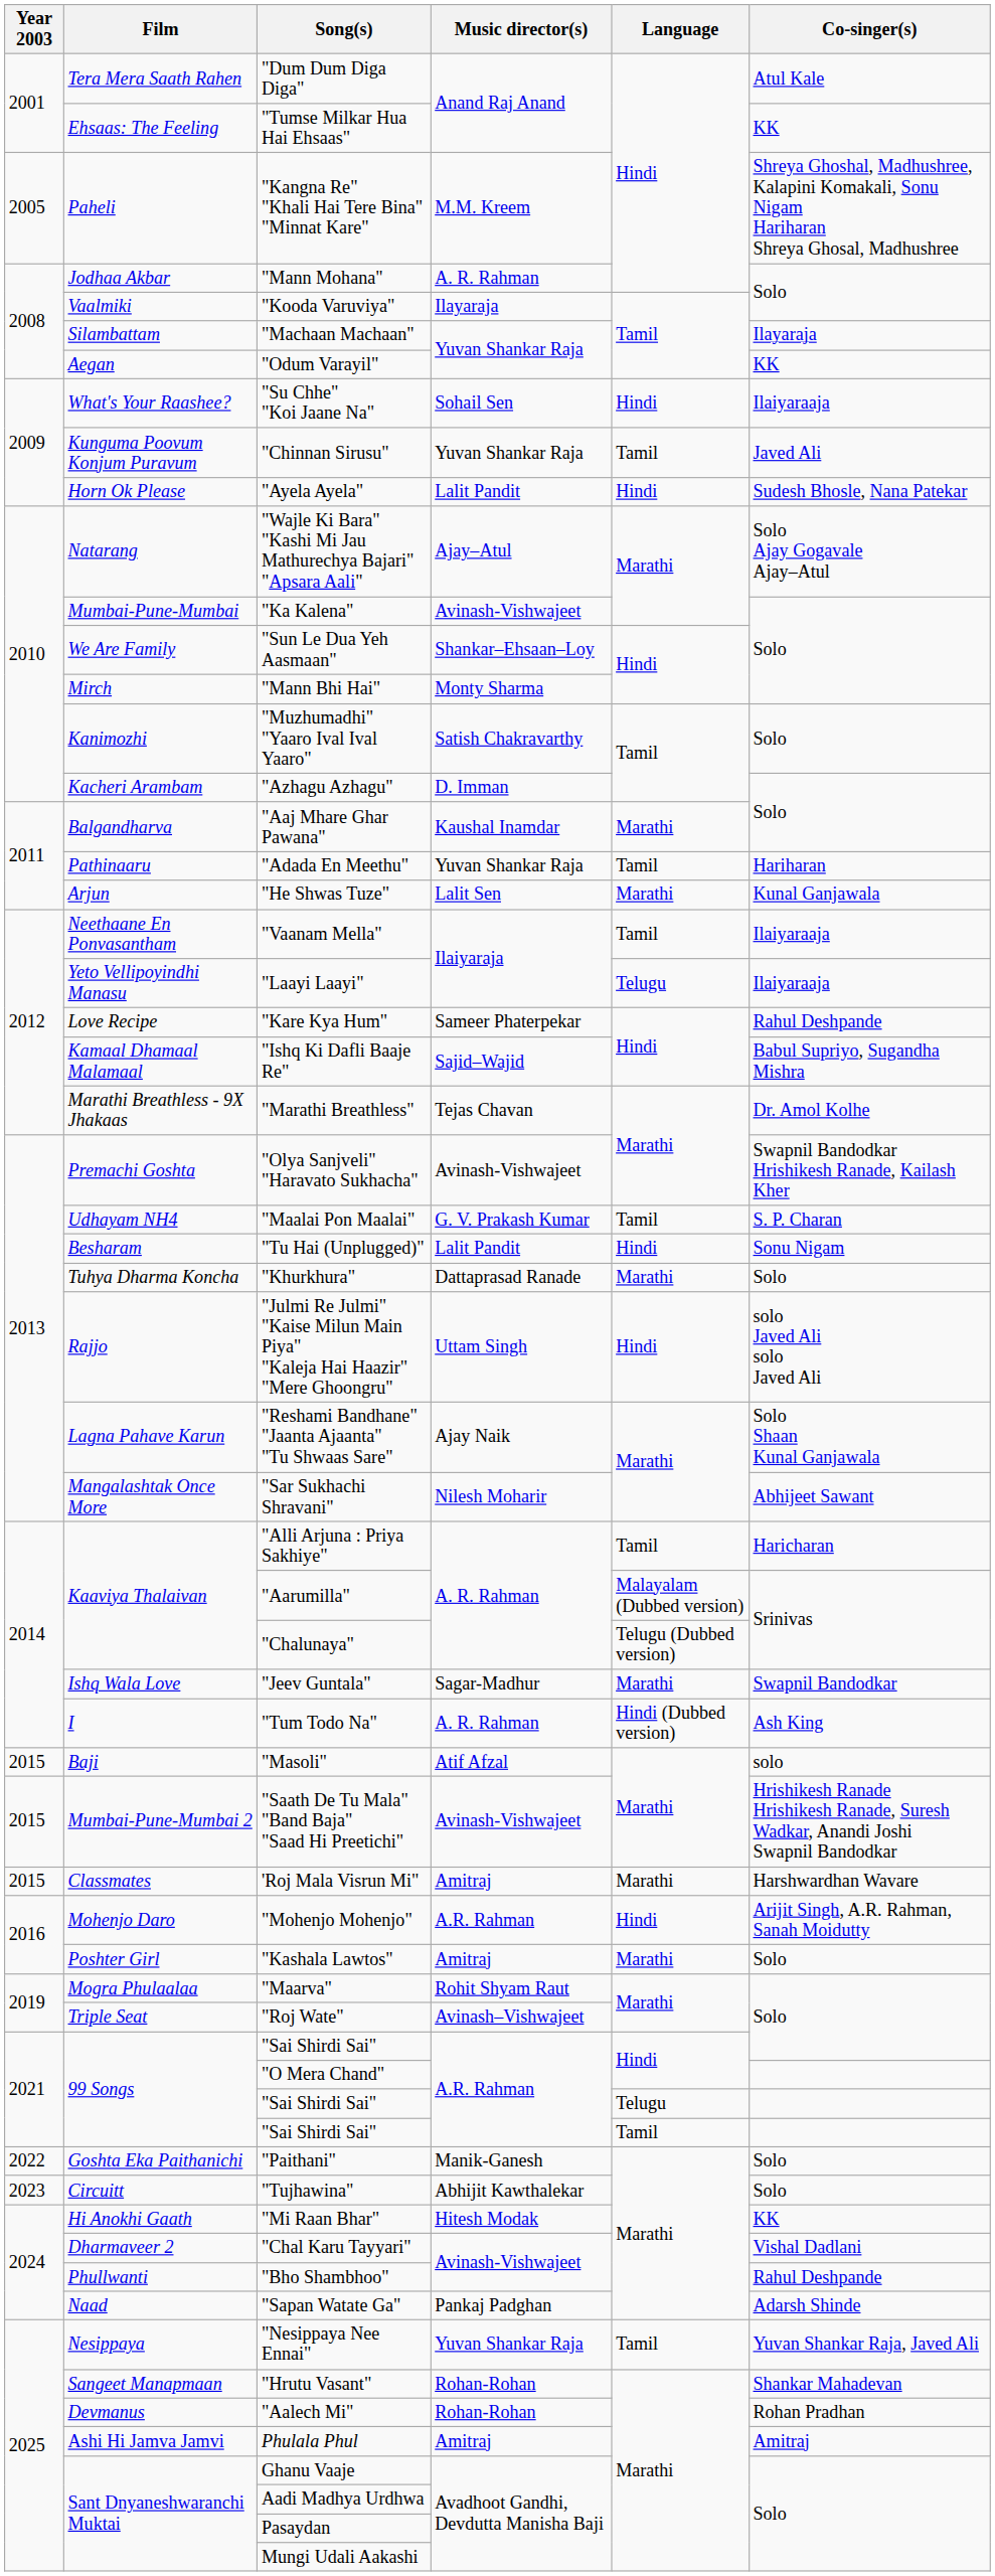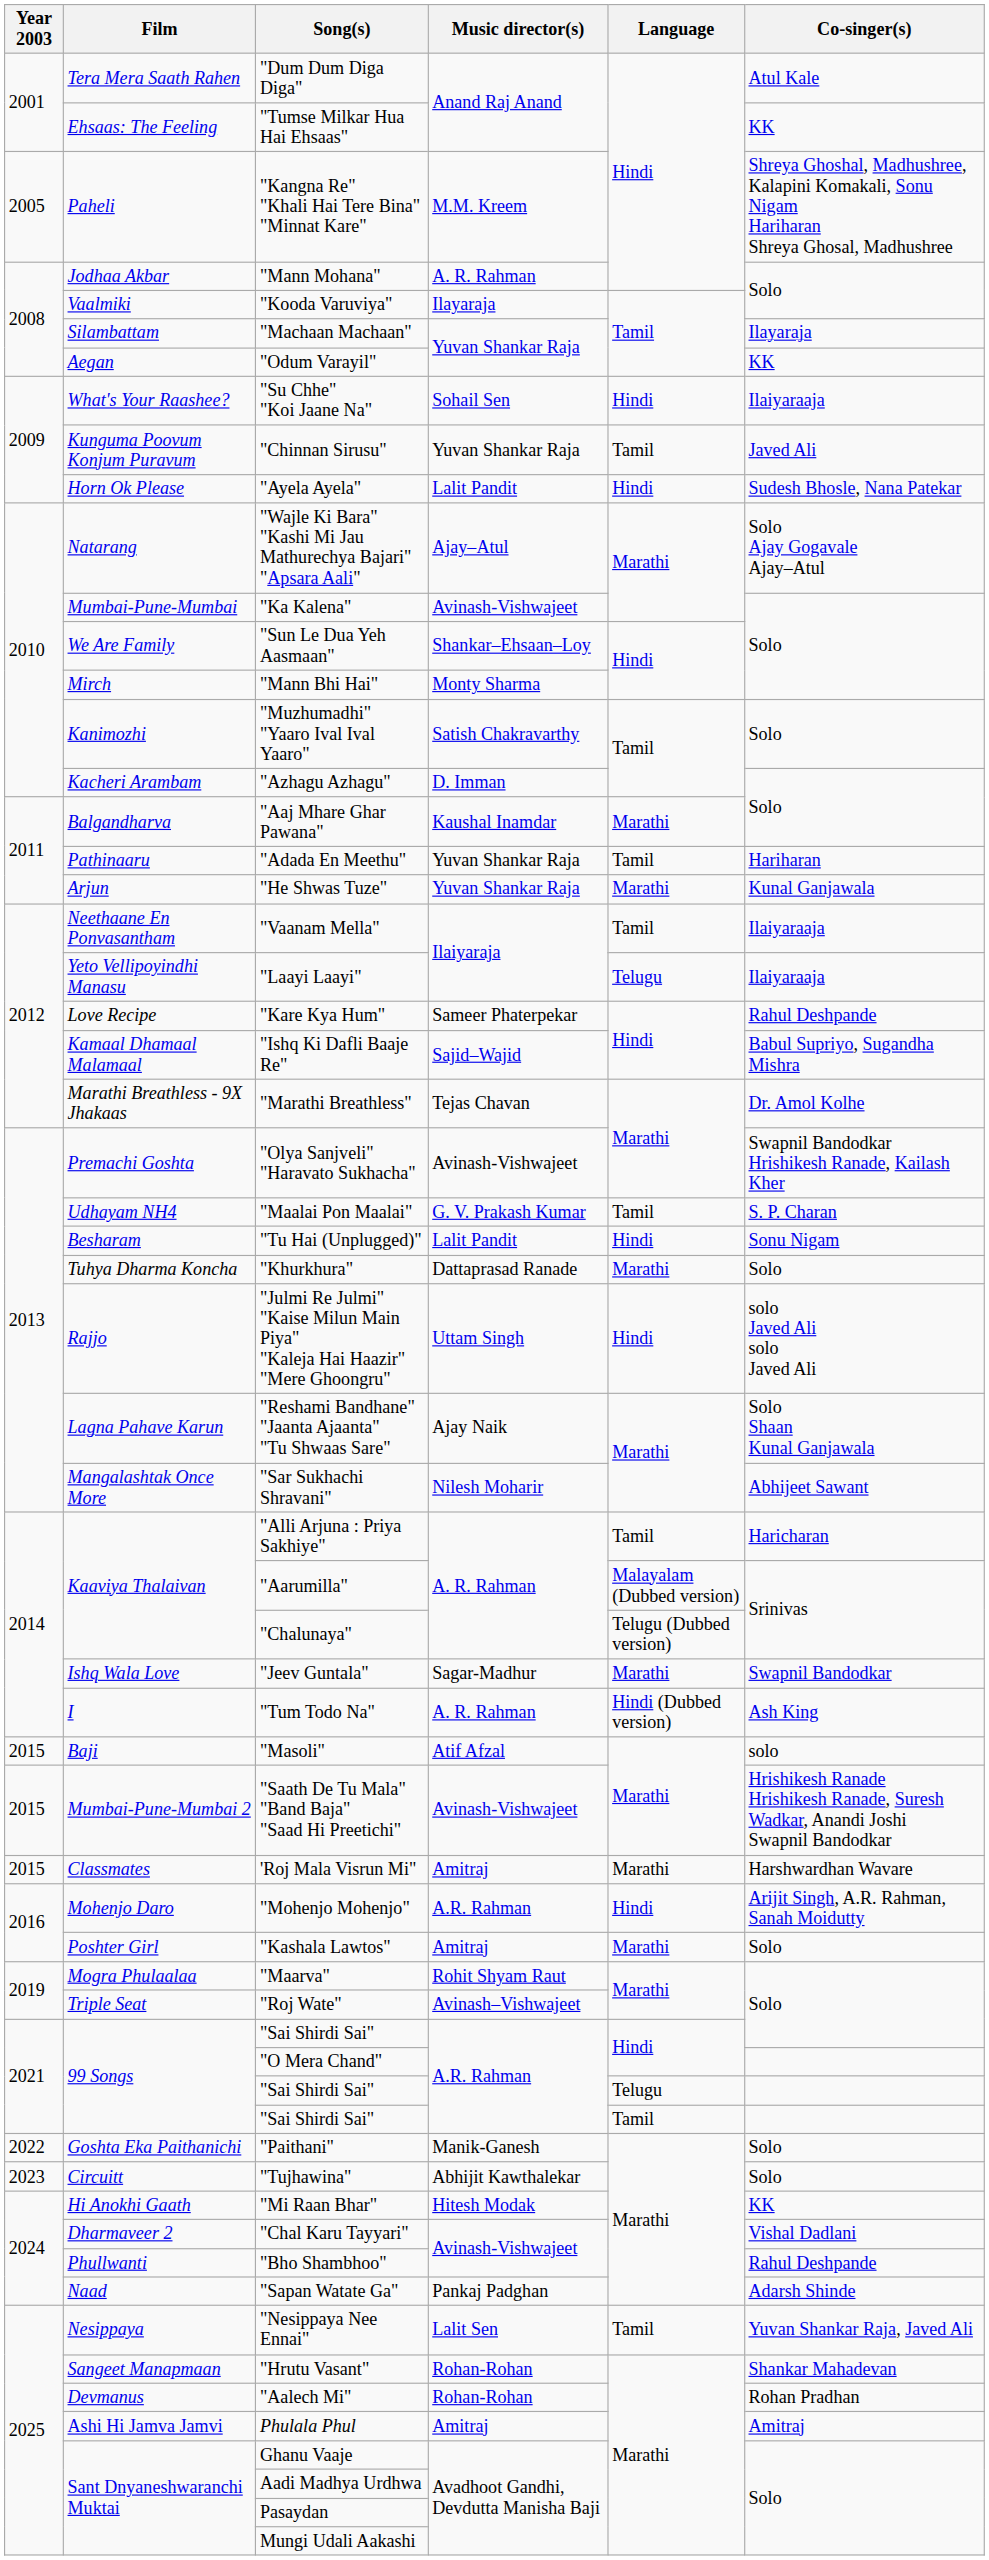"He Shwas Tuze" | Music director(s): Lalit Sen -> Yuvan Shankar Raja
"Nesippaya Nee Ennai" | Music director(s): Yuvan Shankar Raja -> Lalit Sen
